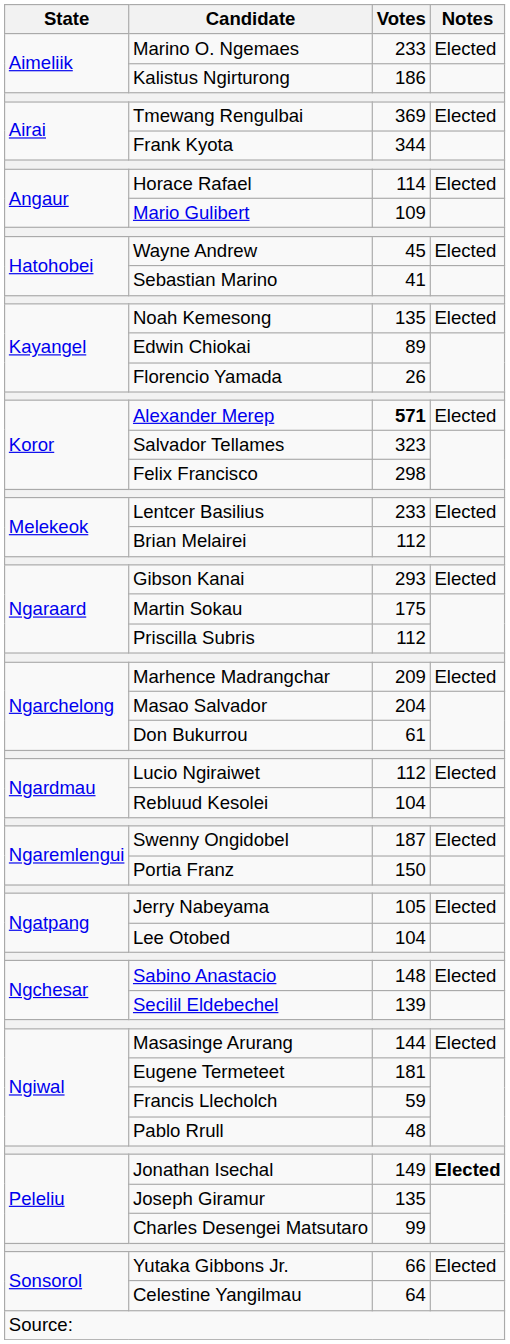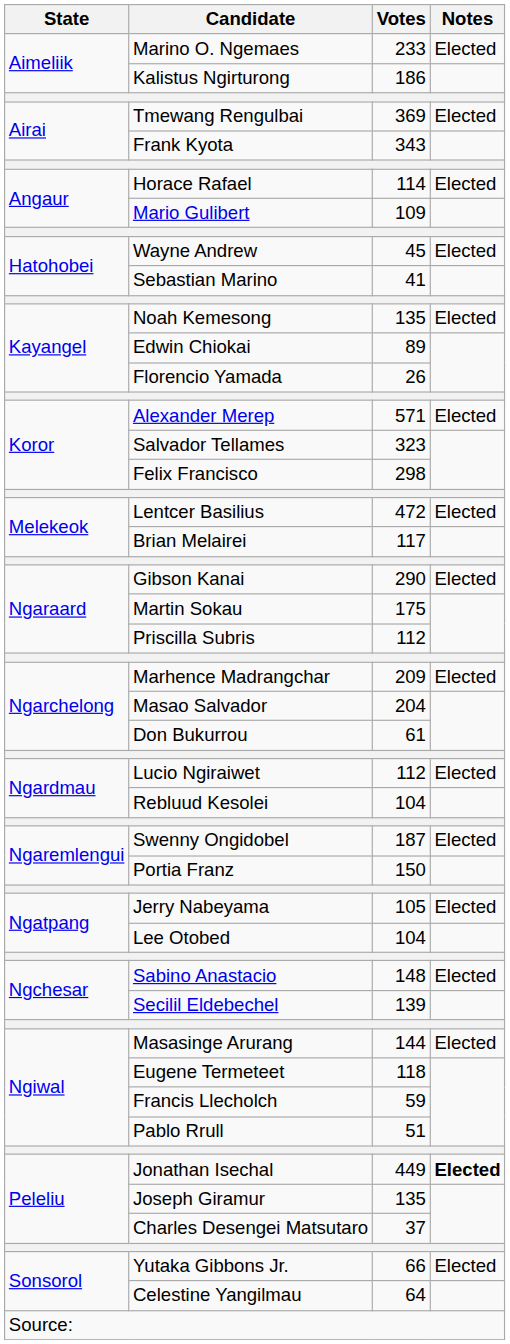Frank Kyota | Votes: 344 -> 343
Alexander Merep | Votes: bold -> normal
Lentcer Basilius | Votes: 233 -> 472
Brian Melairei | Votes: 112 -> 117
Gibson Kanai | Votes: 293 -> 290
Eugene Termeteet | Votes: 181 -> 118
Pablo Rrull | Votes: 48 -> 51
Jonathan Isechal | Votes: 149 -> 449
Charles Desengei Matsutaro | Votes: 99 -> 37
